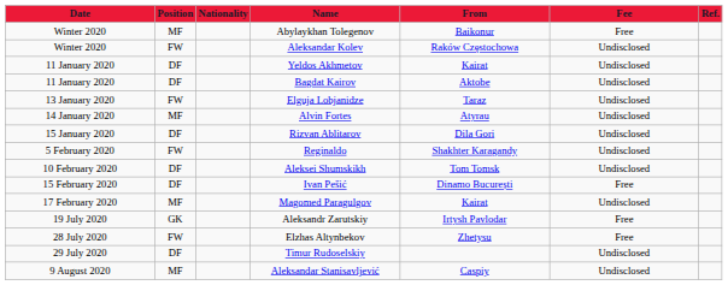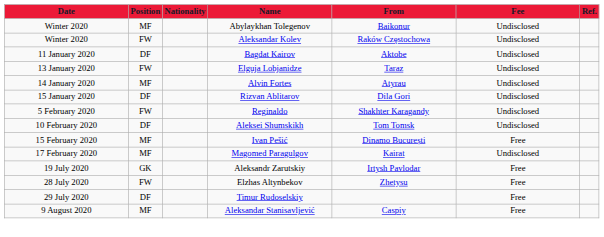Abylaykhan Tolegenov | Fee: Free -> Undisclosed
- row: 11 January 2020 | DF | Yeldos Akhmetov | Kairat | Undisclosed
Ivan Pešić | Position: DF -> MF
Timur Rudoselskiy | Fee: Undisclosed -> Free
Aleksandar Stanisavljević | Fee: Undisclosed -> Free
